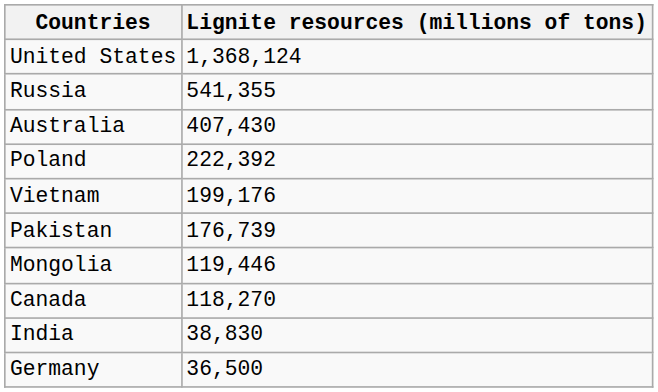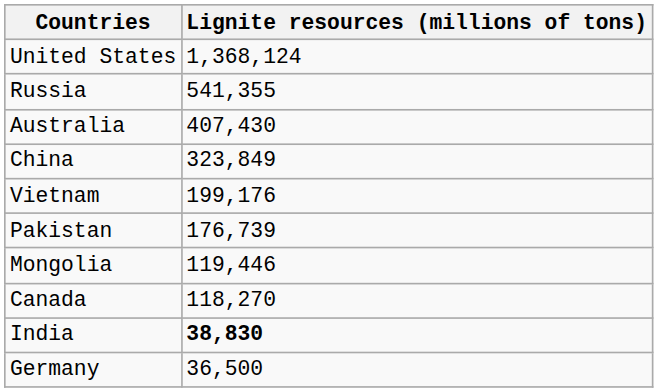+ row: China | 323,849
- row: Poland | 222,392
India | Lignite resources (millions of tons): normal -> bold
